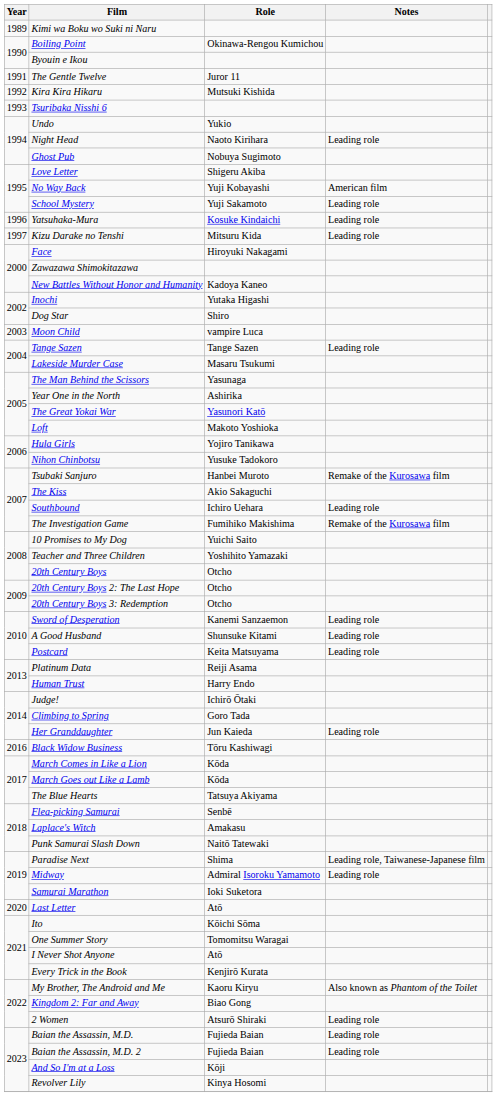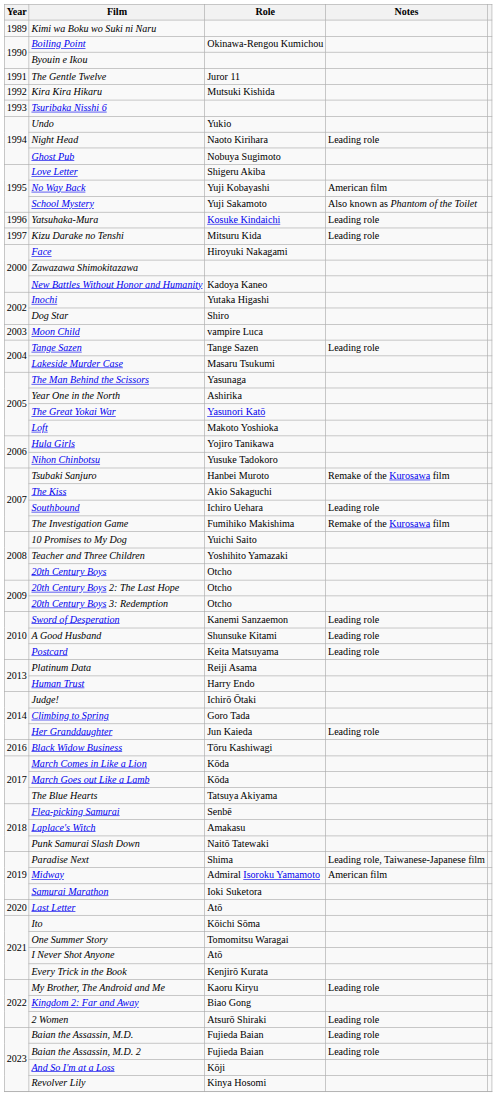School Mystery | Notes: Leading role -> Also known as Phantom of the Toilet
Midway | Notes: Leading role -> American film
My Brother, The Android and Me | Notes: Also known as Phantom of the Toilet -> Leading role
